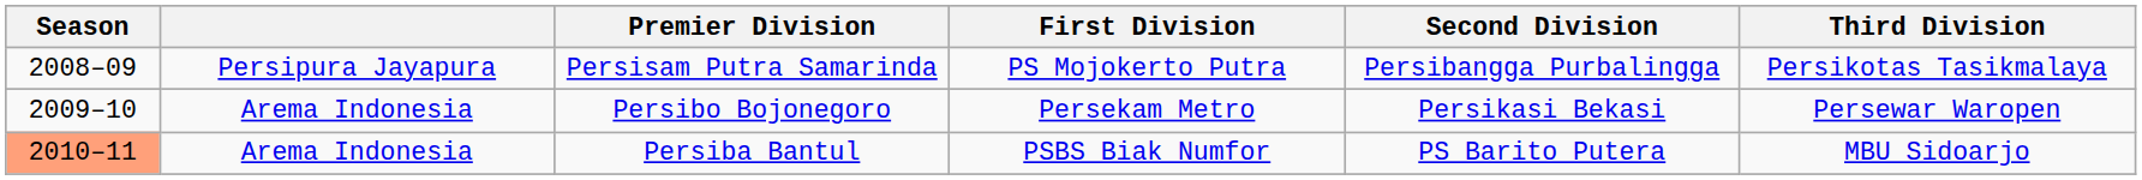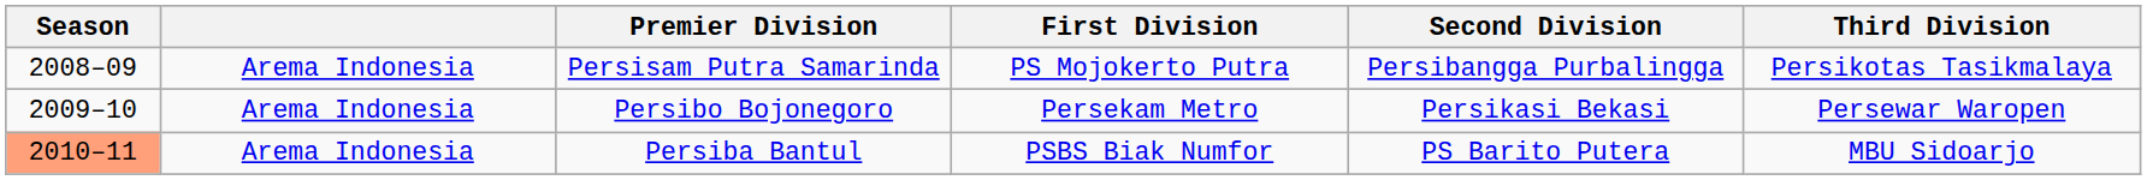Persisam Putra Samarinda | column 2: Persipura Jayapura -> Arema Indonesia
